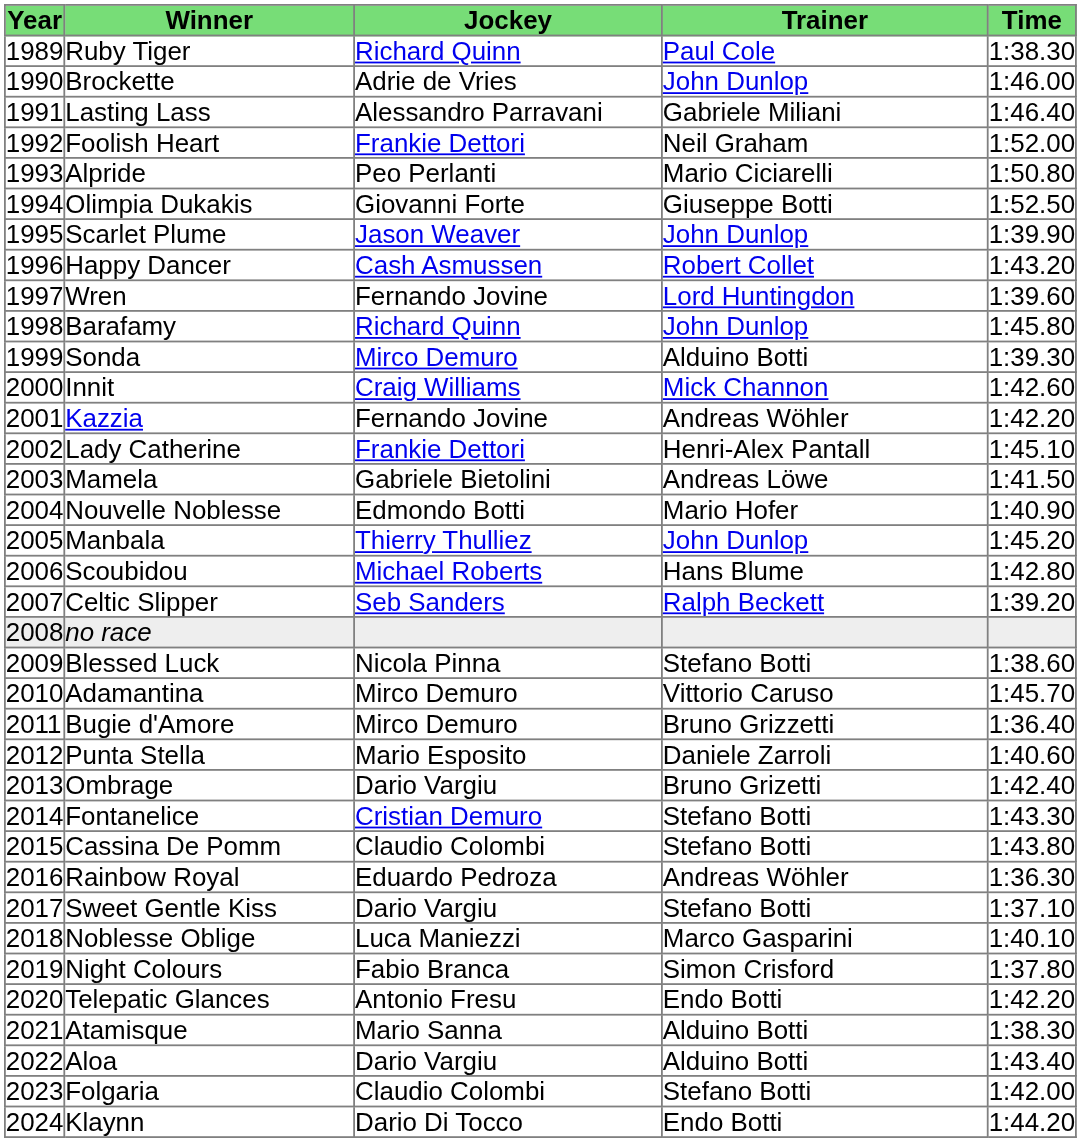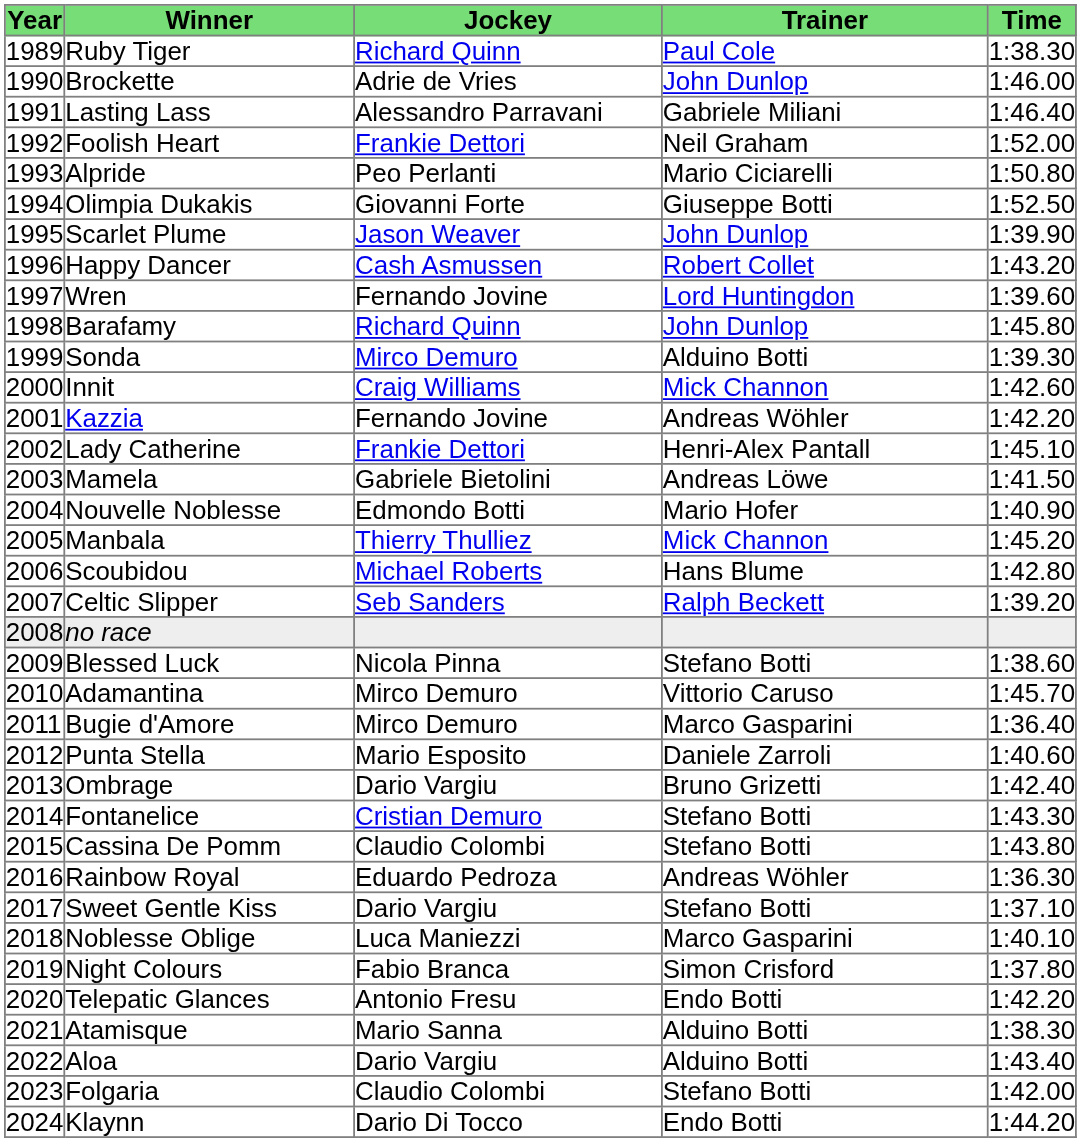Manbala | Trainer: John Dunlop -> Mick Channon
Bugie d'Amore | Trainer: Bruno Grizzetti -> Marco Gasparini
